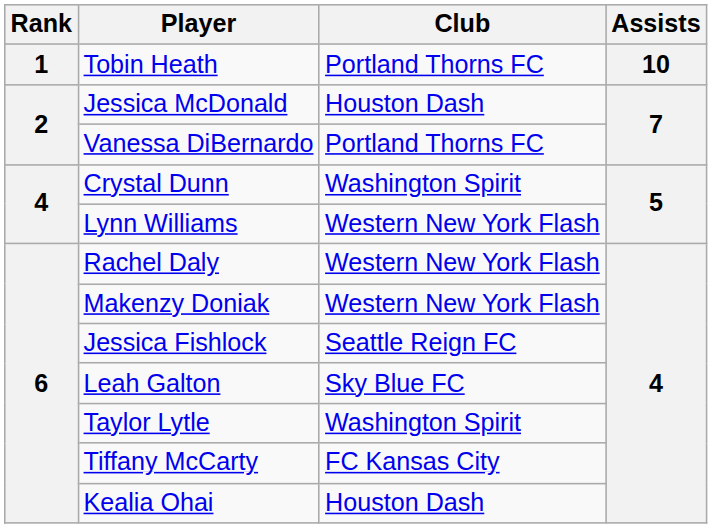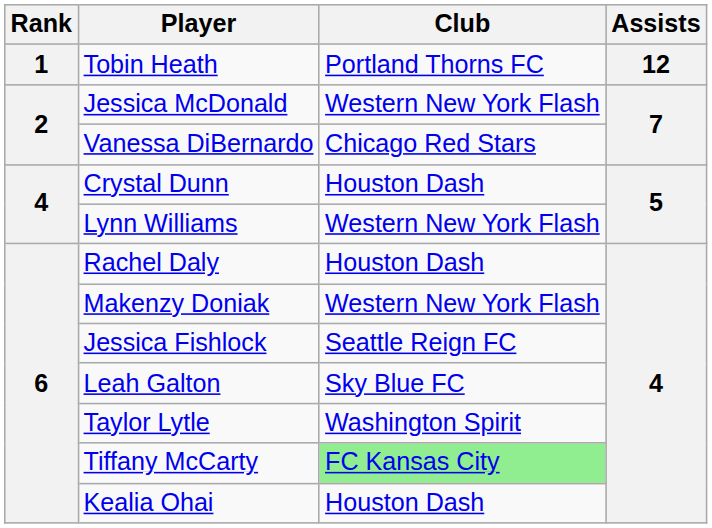Tobin Heath | Assists: 10 -> 12
Jessica McDonald | Club: Houston Dash -> Western New York Flash
Vanessa DiBernardo | Club: Portland Thorns FC -> Chicago Red Stars
Crystal Dunn | Club: Washington Spirit -> Houston Dash
Rachel Daly | Club: Western New York Flash -> Houston Dash
Tiffany McCarty | Club: no background -> lightgreen background
